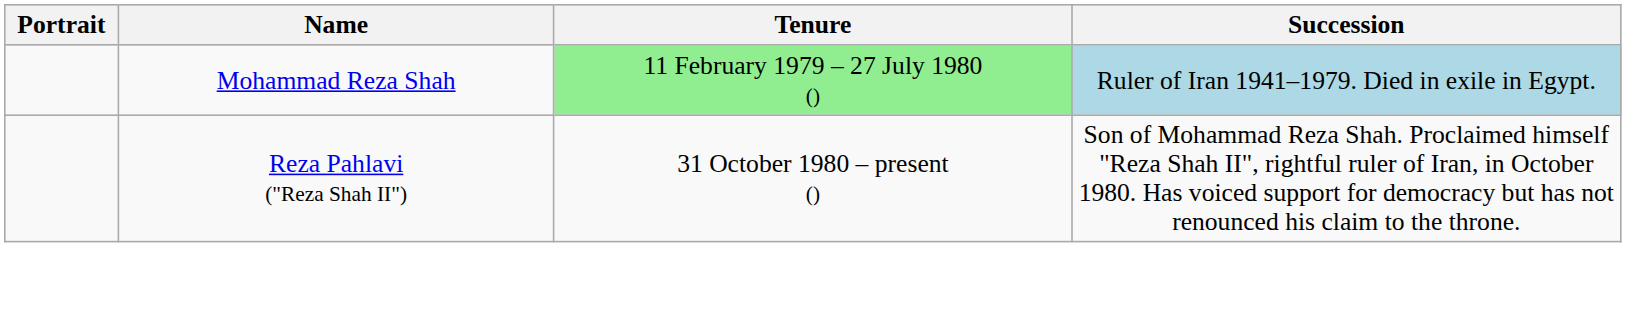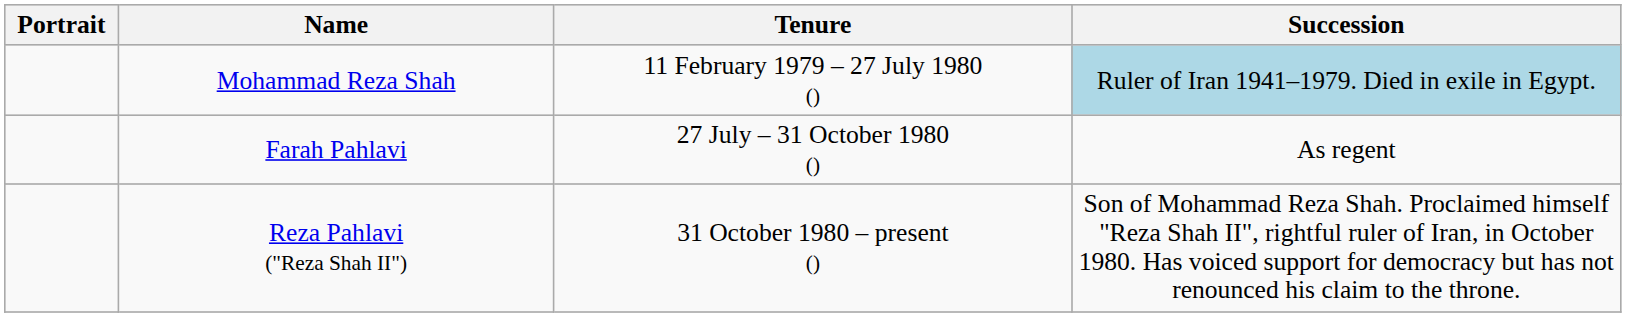Mohammad Reza Shah | Tenure: lightgreen background -> no background
+ row: Farah Pahlavi | 27 July – 31 October 1980 () | As regent
